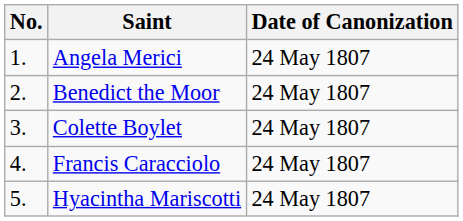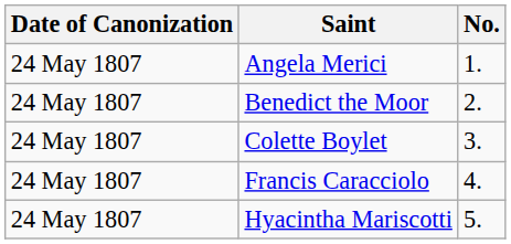columns swapped: No. <-> Date of Canonization
